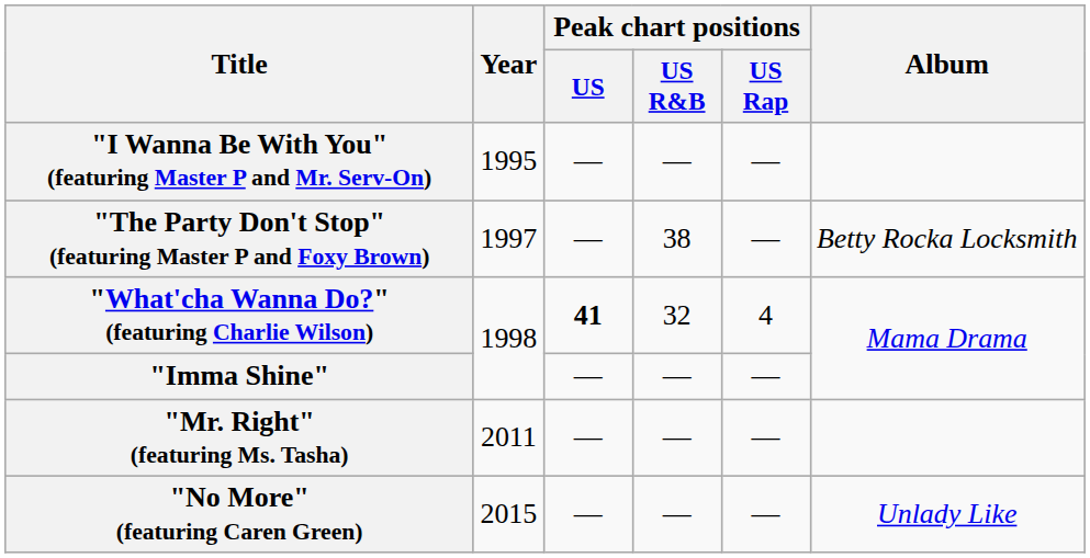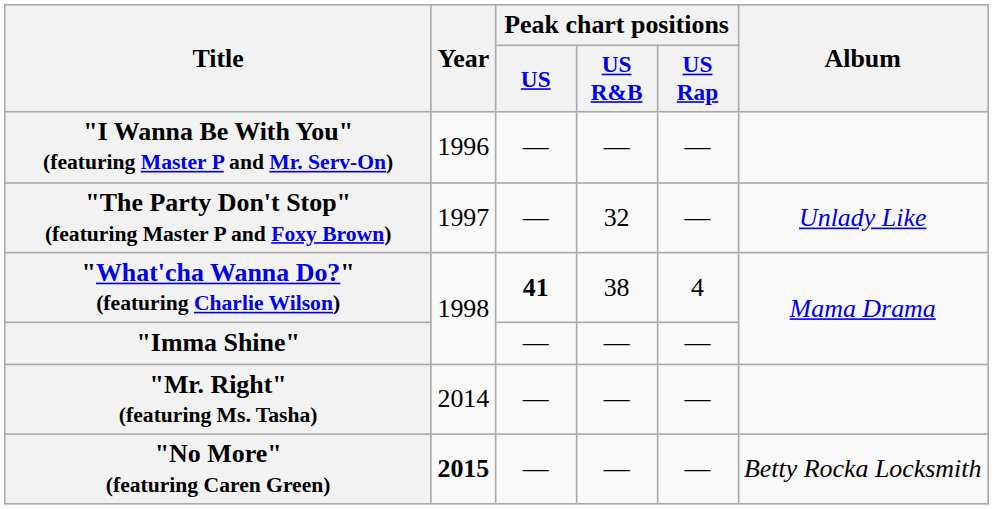"I Wanna Be With You" (featuring Master P and Mr. Serv-On) | Year: 1995 -> 1996
"The Party Don't Stop" (featuring Master P and Foxy Brown) | Peak chart positions / US R&B: 38 -> 32
"The Party Don't Stop" (featuring Master P and Foxy Brown) | Album: Betty Rocka Locksmith -> Unlady Like
"What'cha Wanna Do?" (featuring Charlie Wilson) | Peak chart positions / US R&B: 32 -> 38
"Mr. Right" (featuring Ms. Tasha) | Year: 2011 -> 2014
"No More" (featuring Caren Green) | Year: normal -> bold
"No More" (featuring Caren Green) | Album: Unlady Like -> Betty Rocka Locksmith
